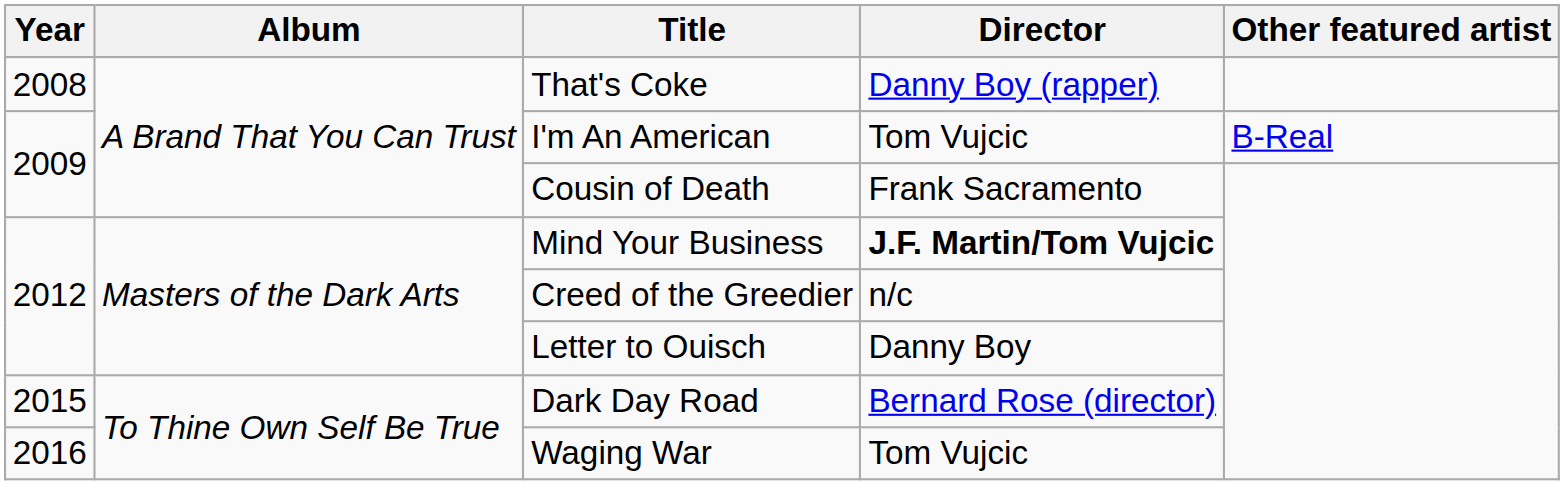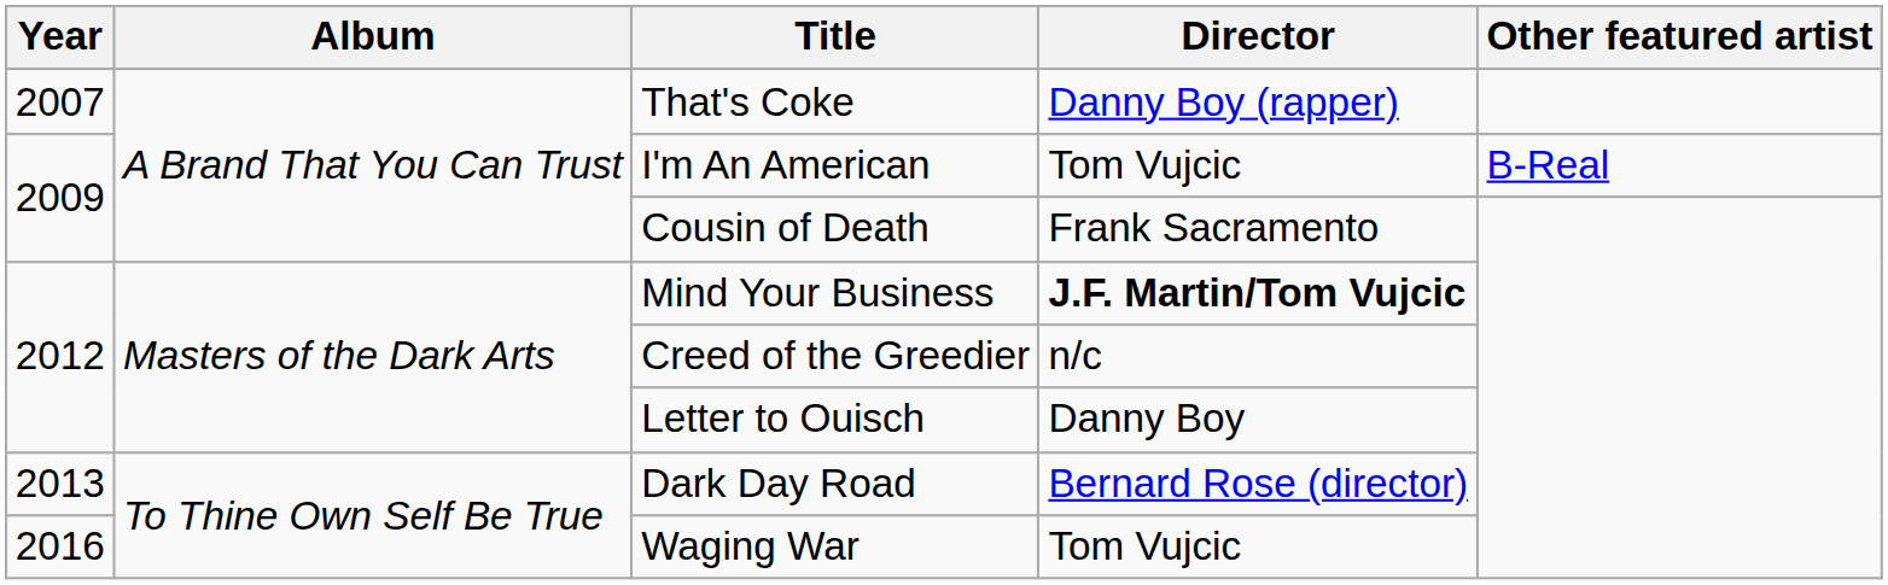That's Coke | Year: 2008 -> 2007
Dark Day Road | Year: 2015 -> 2013
